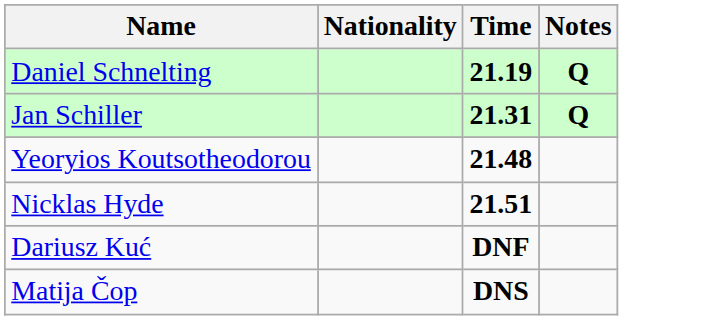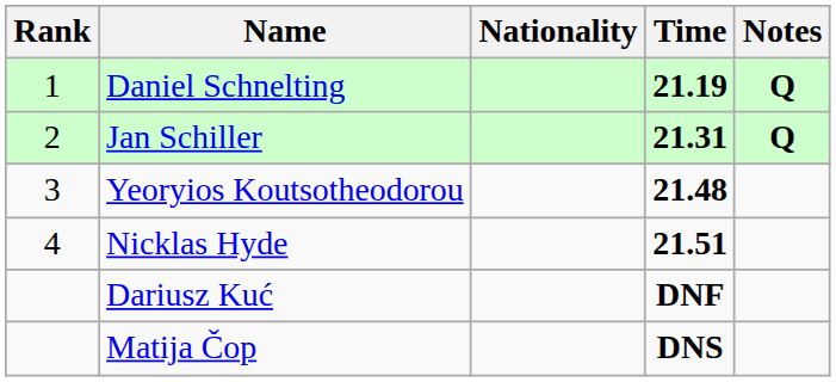+ column: Rank | 1 | 2 | 3 | 4
